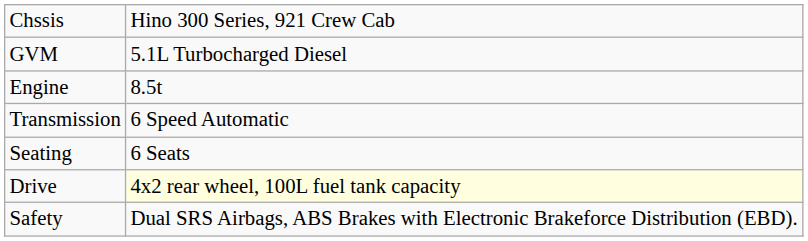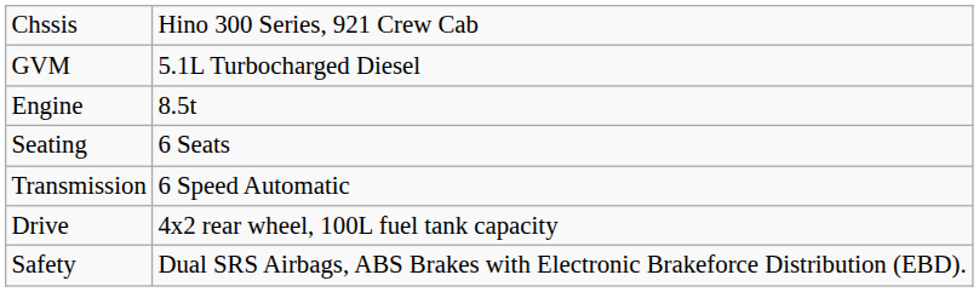rows swapped: Transmission <-> Seating
Drive | column 2: lightyellow background -> no background
